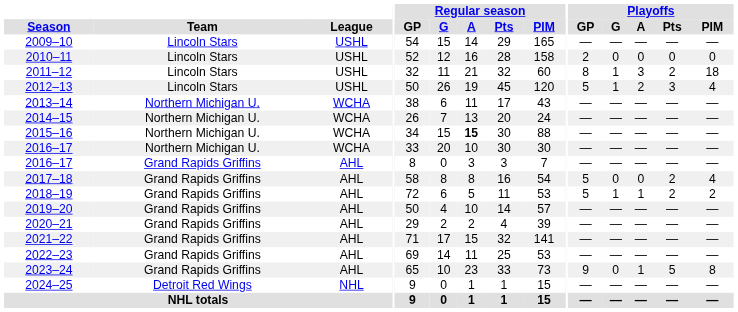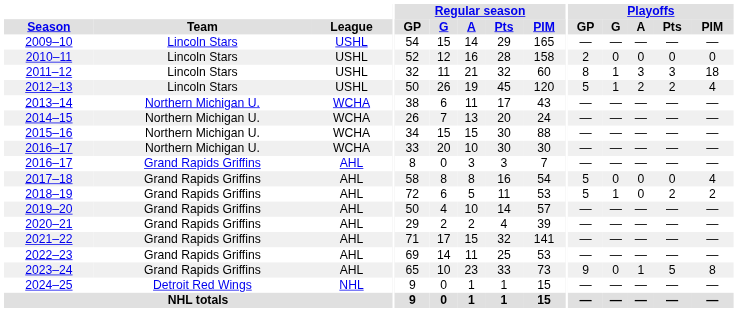2011–12 | Playoffs / Pts: 2 -> 3
2012–13 | Playoffs / Pts: 3 -> 2
2015–16 | Regular season / A: bold -> normal
2017–18 | Playoffs / Pts: 2 -> 0
2018–19 | Playoffs / A: 1 -> 0
